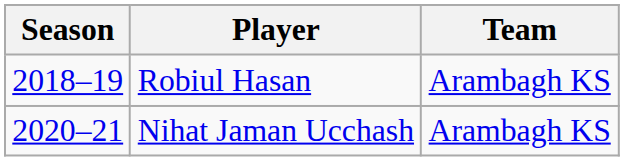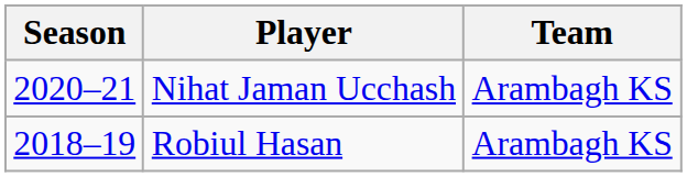rows swapped: Robiul Hasan <-> Nihat Jaman Ucchash
